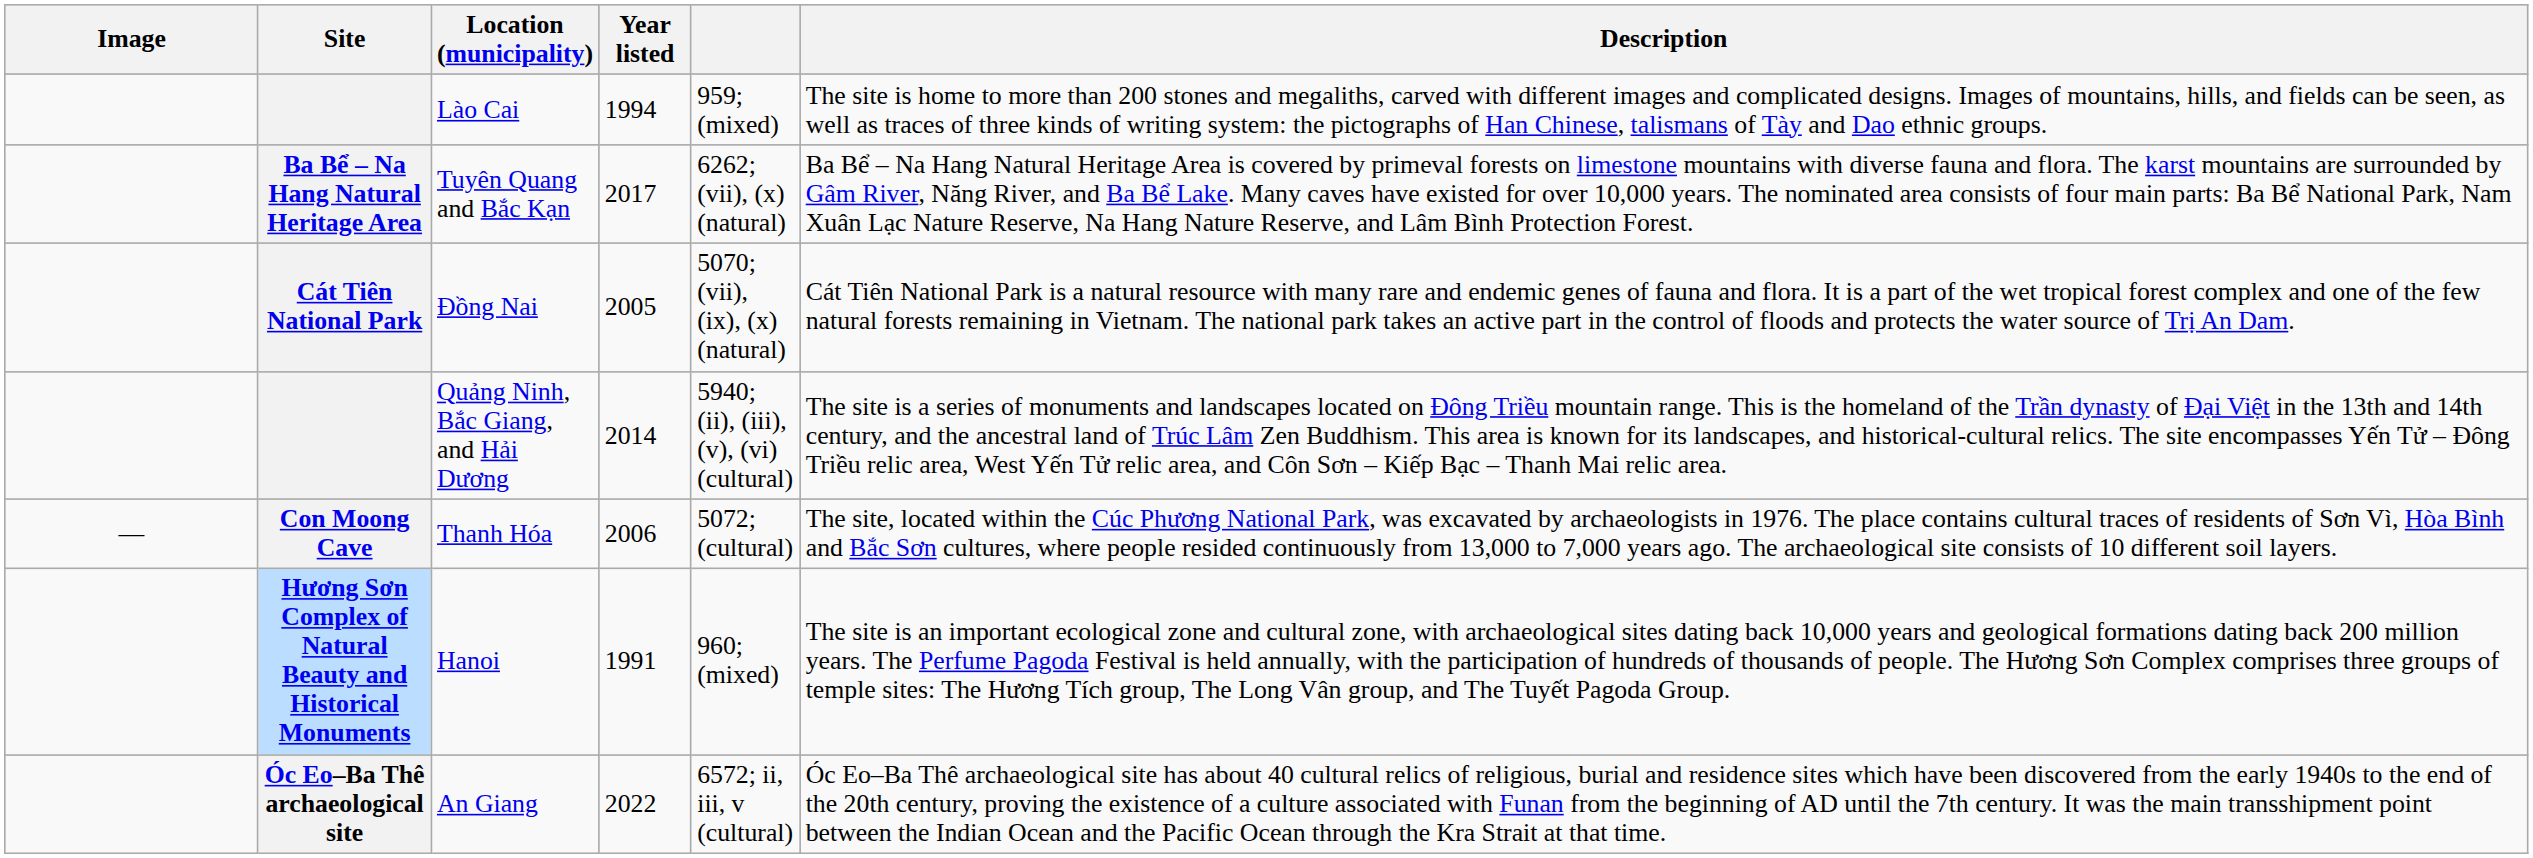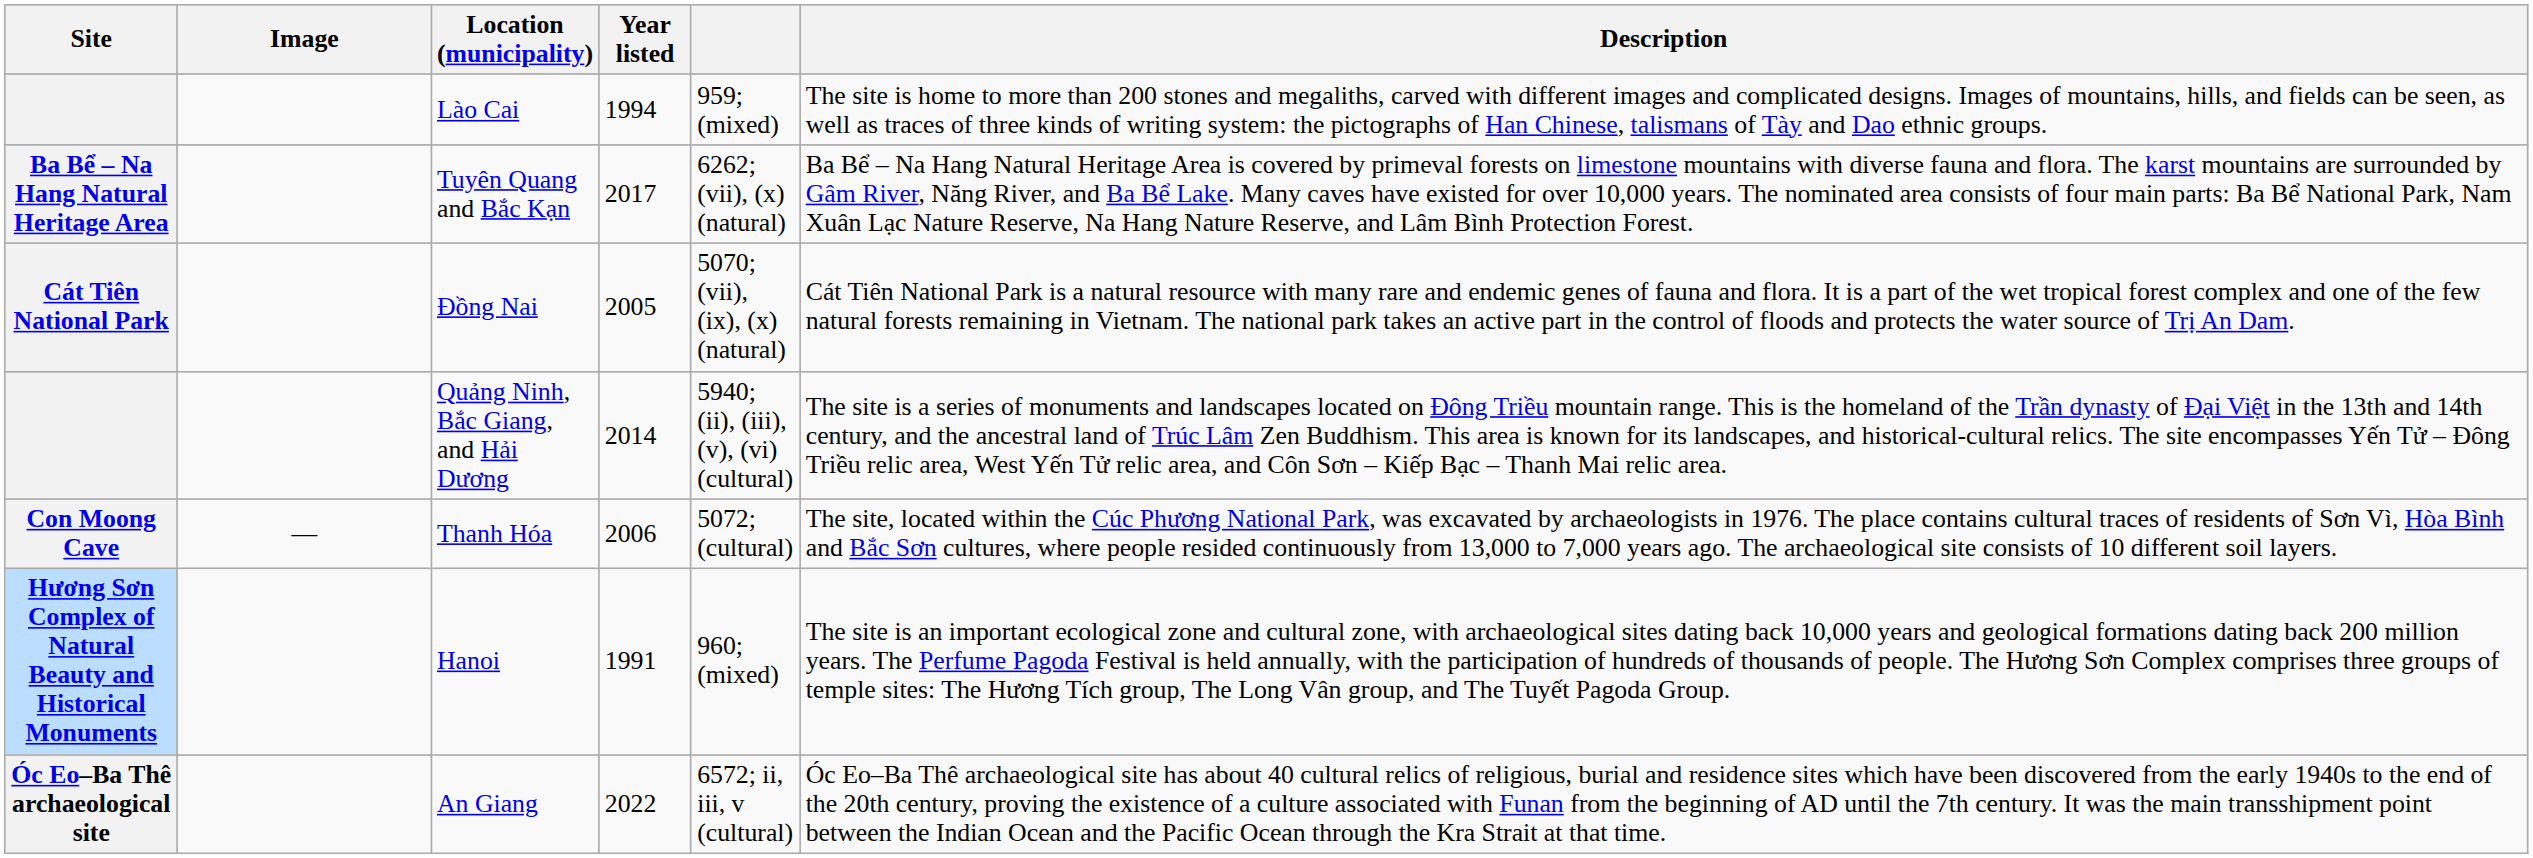columns swapped: Site <-> Image
